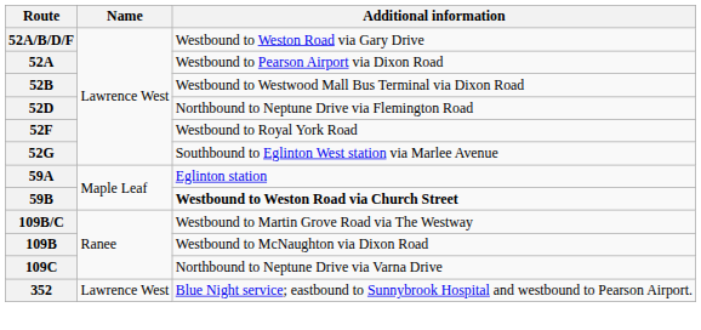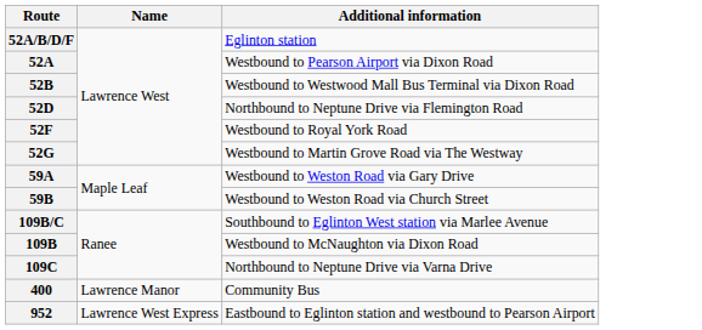52A/B/D/F | Additional information: Westbound to Weston Road via Gary Drive -> Eglinton station
52G | Additional information: Southbound to Eglinton West station via Marlee Avenue -> Westbound to Martin Grove Road via The Westway
59A | Additional information: Eglinton station -> Westbound to Weston Road via Gary Drive
59B | Additional information: bold -> normal
109B/C | Additional information: Westbound to Martin Grove Road via The Westway -> Southbound to Eglinton West station via Marlee Avenue
+ row: 400 | Lawrence Manor | Community Bus
+ row: 952 | Lawrence West Express | Eastbound to Eglinton station and westbound to Pearson Airport
- row: 352 | Lawrence West | Blue Night service; eastbound to Sunnybrook Hospital and westbound to Pearson Airport.
